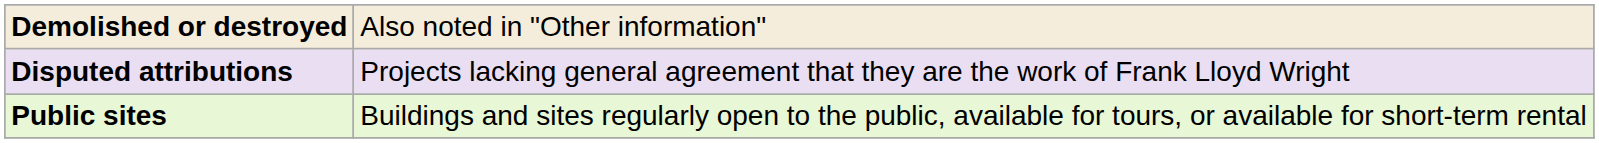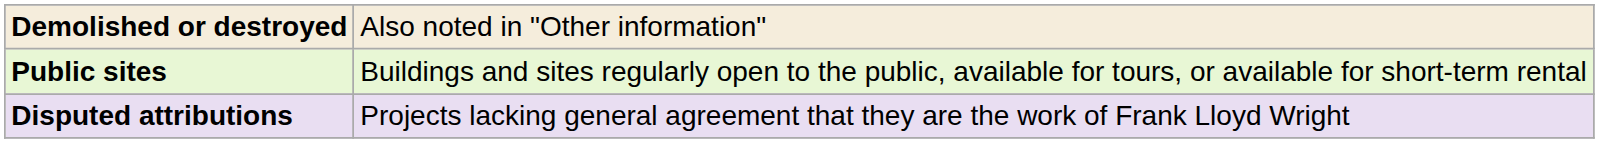rows swapped: Public sites <-> Disputed attributions
